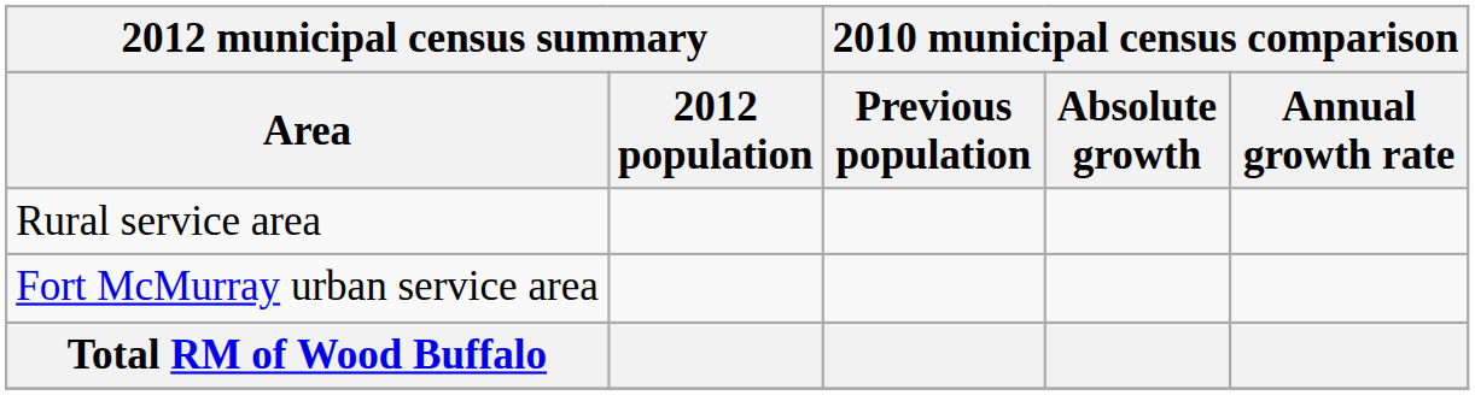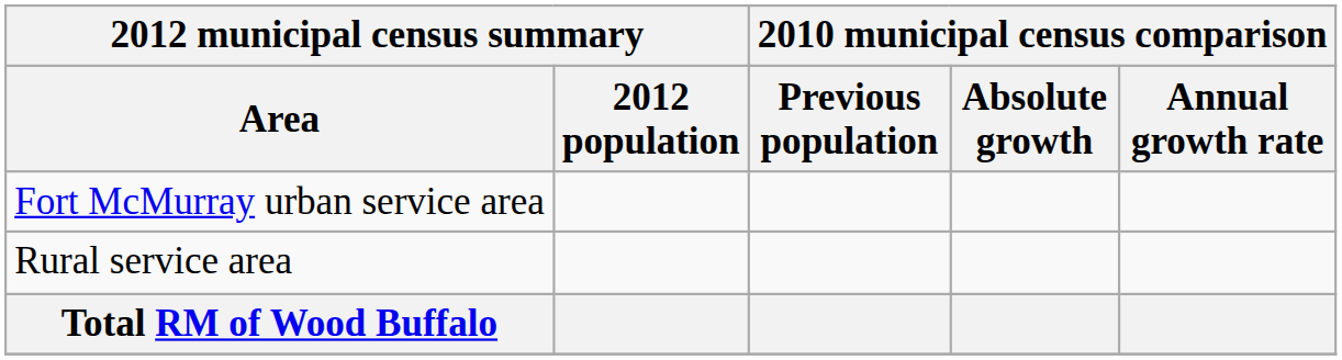rows swapped: Fort McMurray urban service area <-> Rural service area
